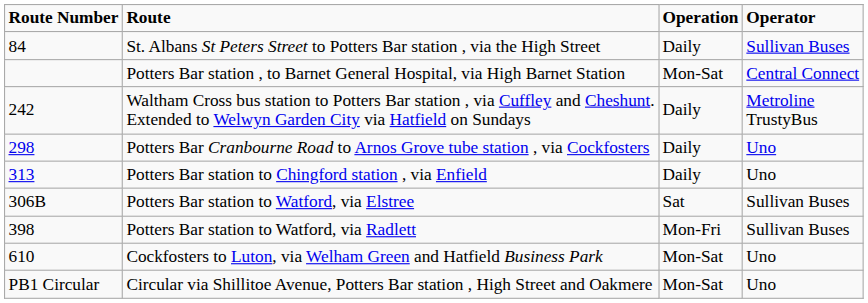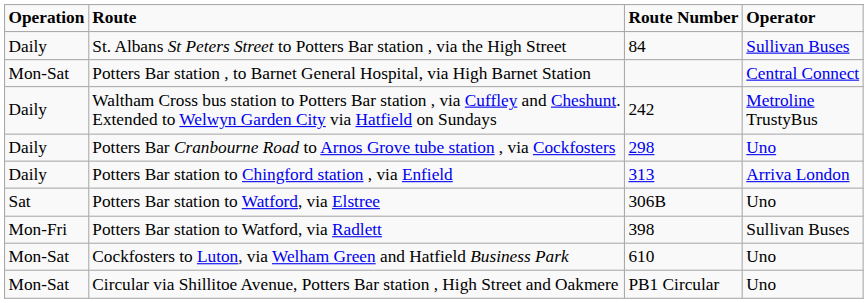columns swapped: Route Number <-> Operation
Potters Bar station to Chingford station , via Enfield | Operator: Uno -> Arriva London
Potters Bar station to Watford, via Elstree | Operator: Sullivan Buses -> Uno
